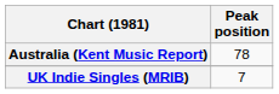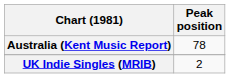UK Indie Singles (MRIB) | Peak position: 7 -> 2
